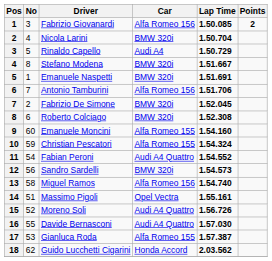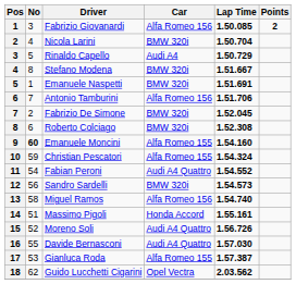Emanuele Moncini | No: normal -> bold
Massimo Pigoli | Car: Opel Vectra -> Honda Accord
Guido Lucchetti Cigarini | Car: Honda Accord -> Opel Vectra
